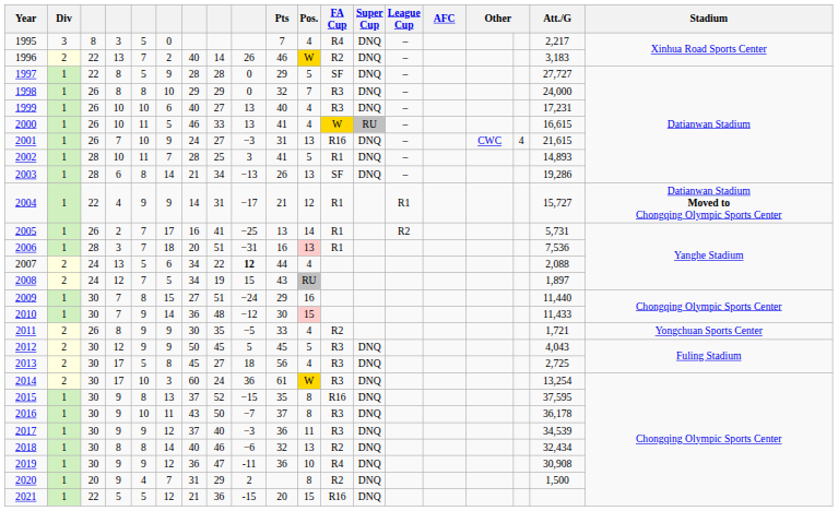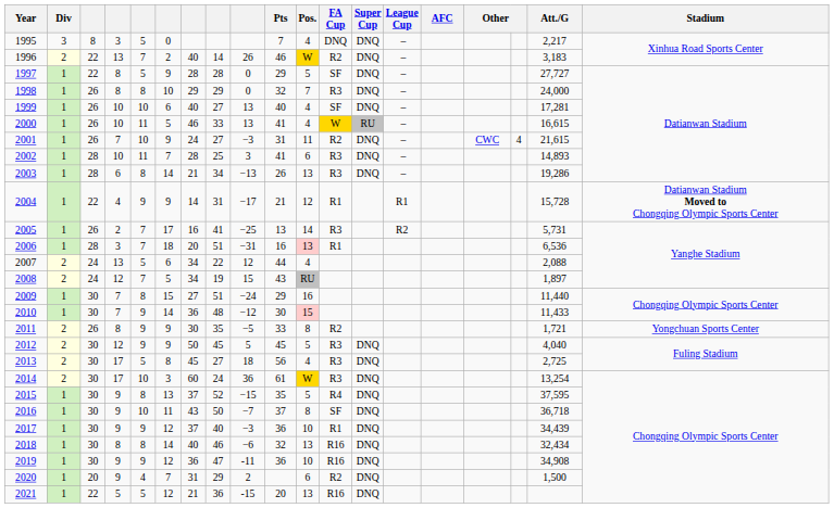1995 | FA Cup: R4 -> DNQ
1999 | FA Cup: R3 -> SF
1999 | Att./G: 17,231 -> 17,281
2001 | Pos.: 13 -> 11
2001 | FA Cup: R16 -> R2
2002 | Pos.: 5 -> 6
2002 | FA Cup: R1 -> R3
2003 | FA Cup: SF -> R3
2004 | Att./G: 15,727 -> 15,728
2005 | FA Cup: R1 -> R3
2006 | Att./G: 7,536 -> 6,536
2007 | column 9: bold -> normal
2011 | Pos.: 4 -> 8
2012 | Att./G: 4,043 -> 4,040
2015 | Pos.: 8 -> 5
2015 | FA Cup: R16 -> R4
2016 | FA Cup: R3 -> SF
2016 | Att./G: 36,178 -> 36,718
2017 | Pos.: 11 -> 10
2017 | FA Cup: R3 -> R1
2017 | Att./G: 34,539 -> 34,439
2018 | FA Cup: R2 -> R16
2019 | FA Cup: R4 -> R16
2019 | Att./G: 30,908 -> 34,908
2020 | Pos.: 8 -> 6
2021 | Pos.: 15 -> 13
